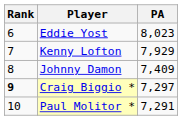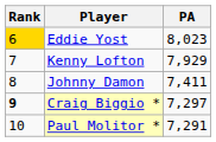Eddie Yost | Rank: no background -> gold background
Johnny Damon | PA: 7,409 -> 7,411
